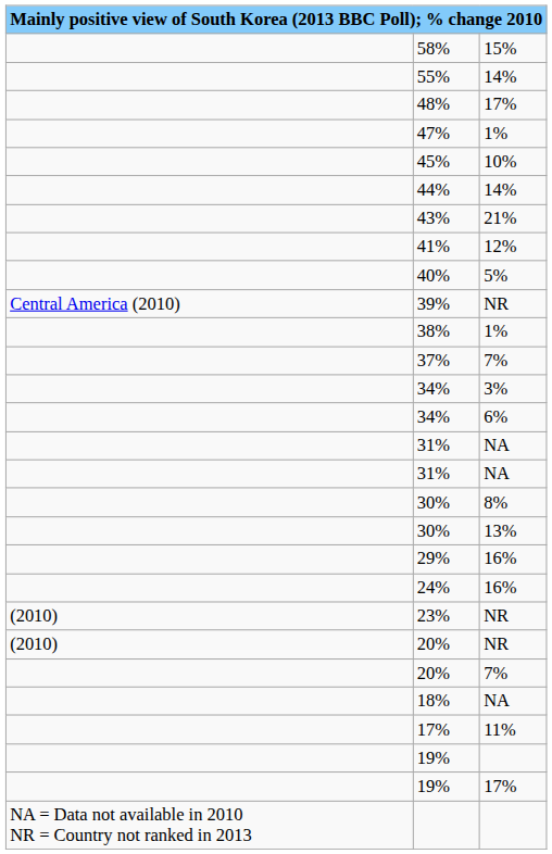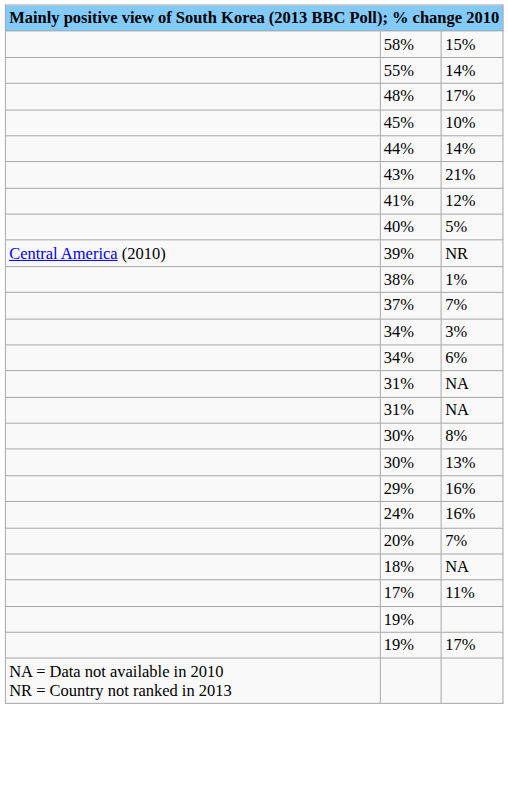- row: 47% | 1%
- row: (2010) | 23% | NR
- row: (2010) | 20% | NR
